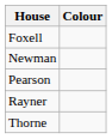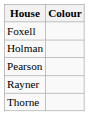+ row: Holman
- row: Newman
